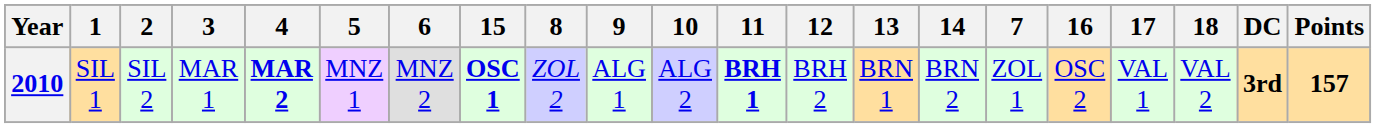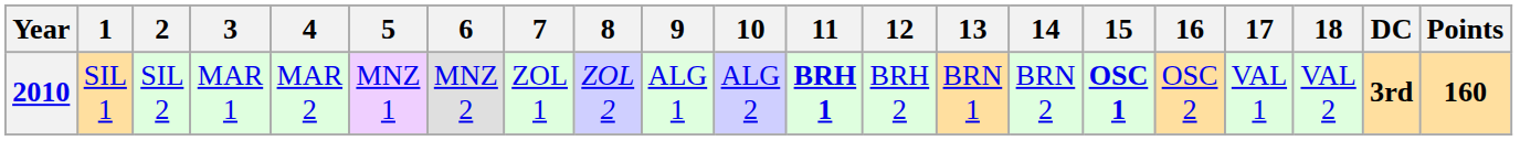columns swapped: 7 <-> 15
2010 | 4: bold -> normal
2010 | Points: 157 -> 160
